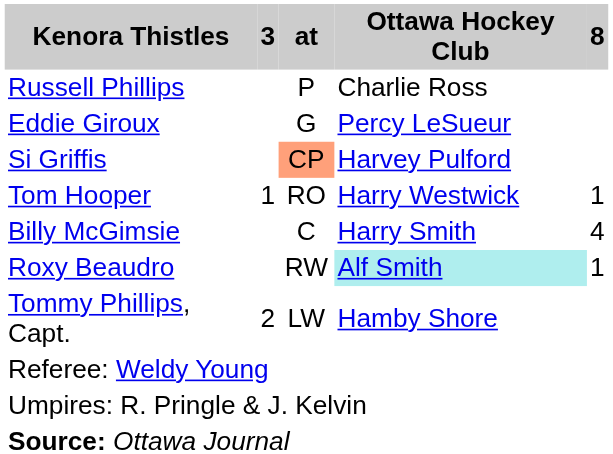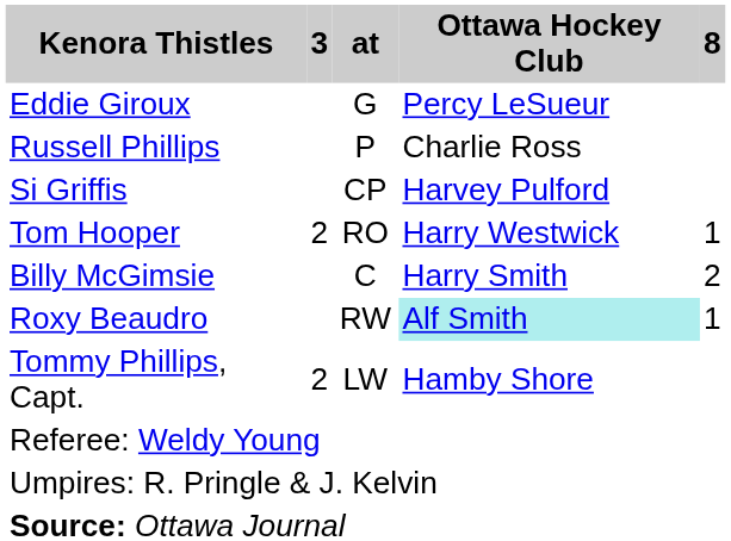rows swapped: Eddie Giroux <-> Russell Phillips
Si Griffis | at: lightsalmon background -> no background
Tom Hooper | 3: 1 -> 2
Billy McGimsie | 8: 4 -> 2
